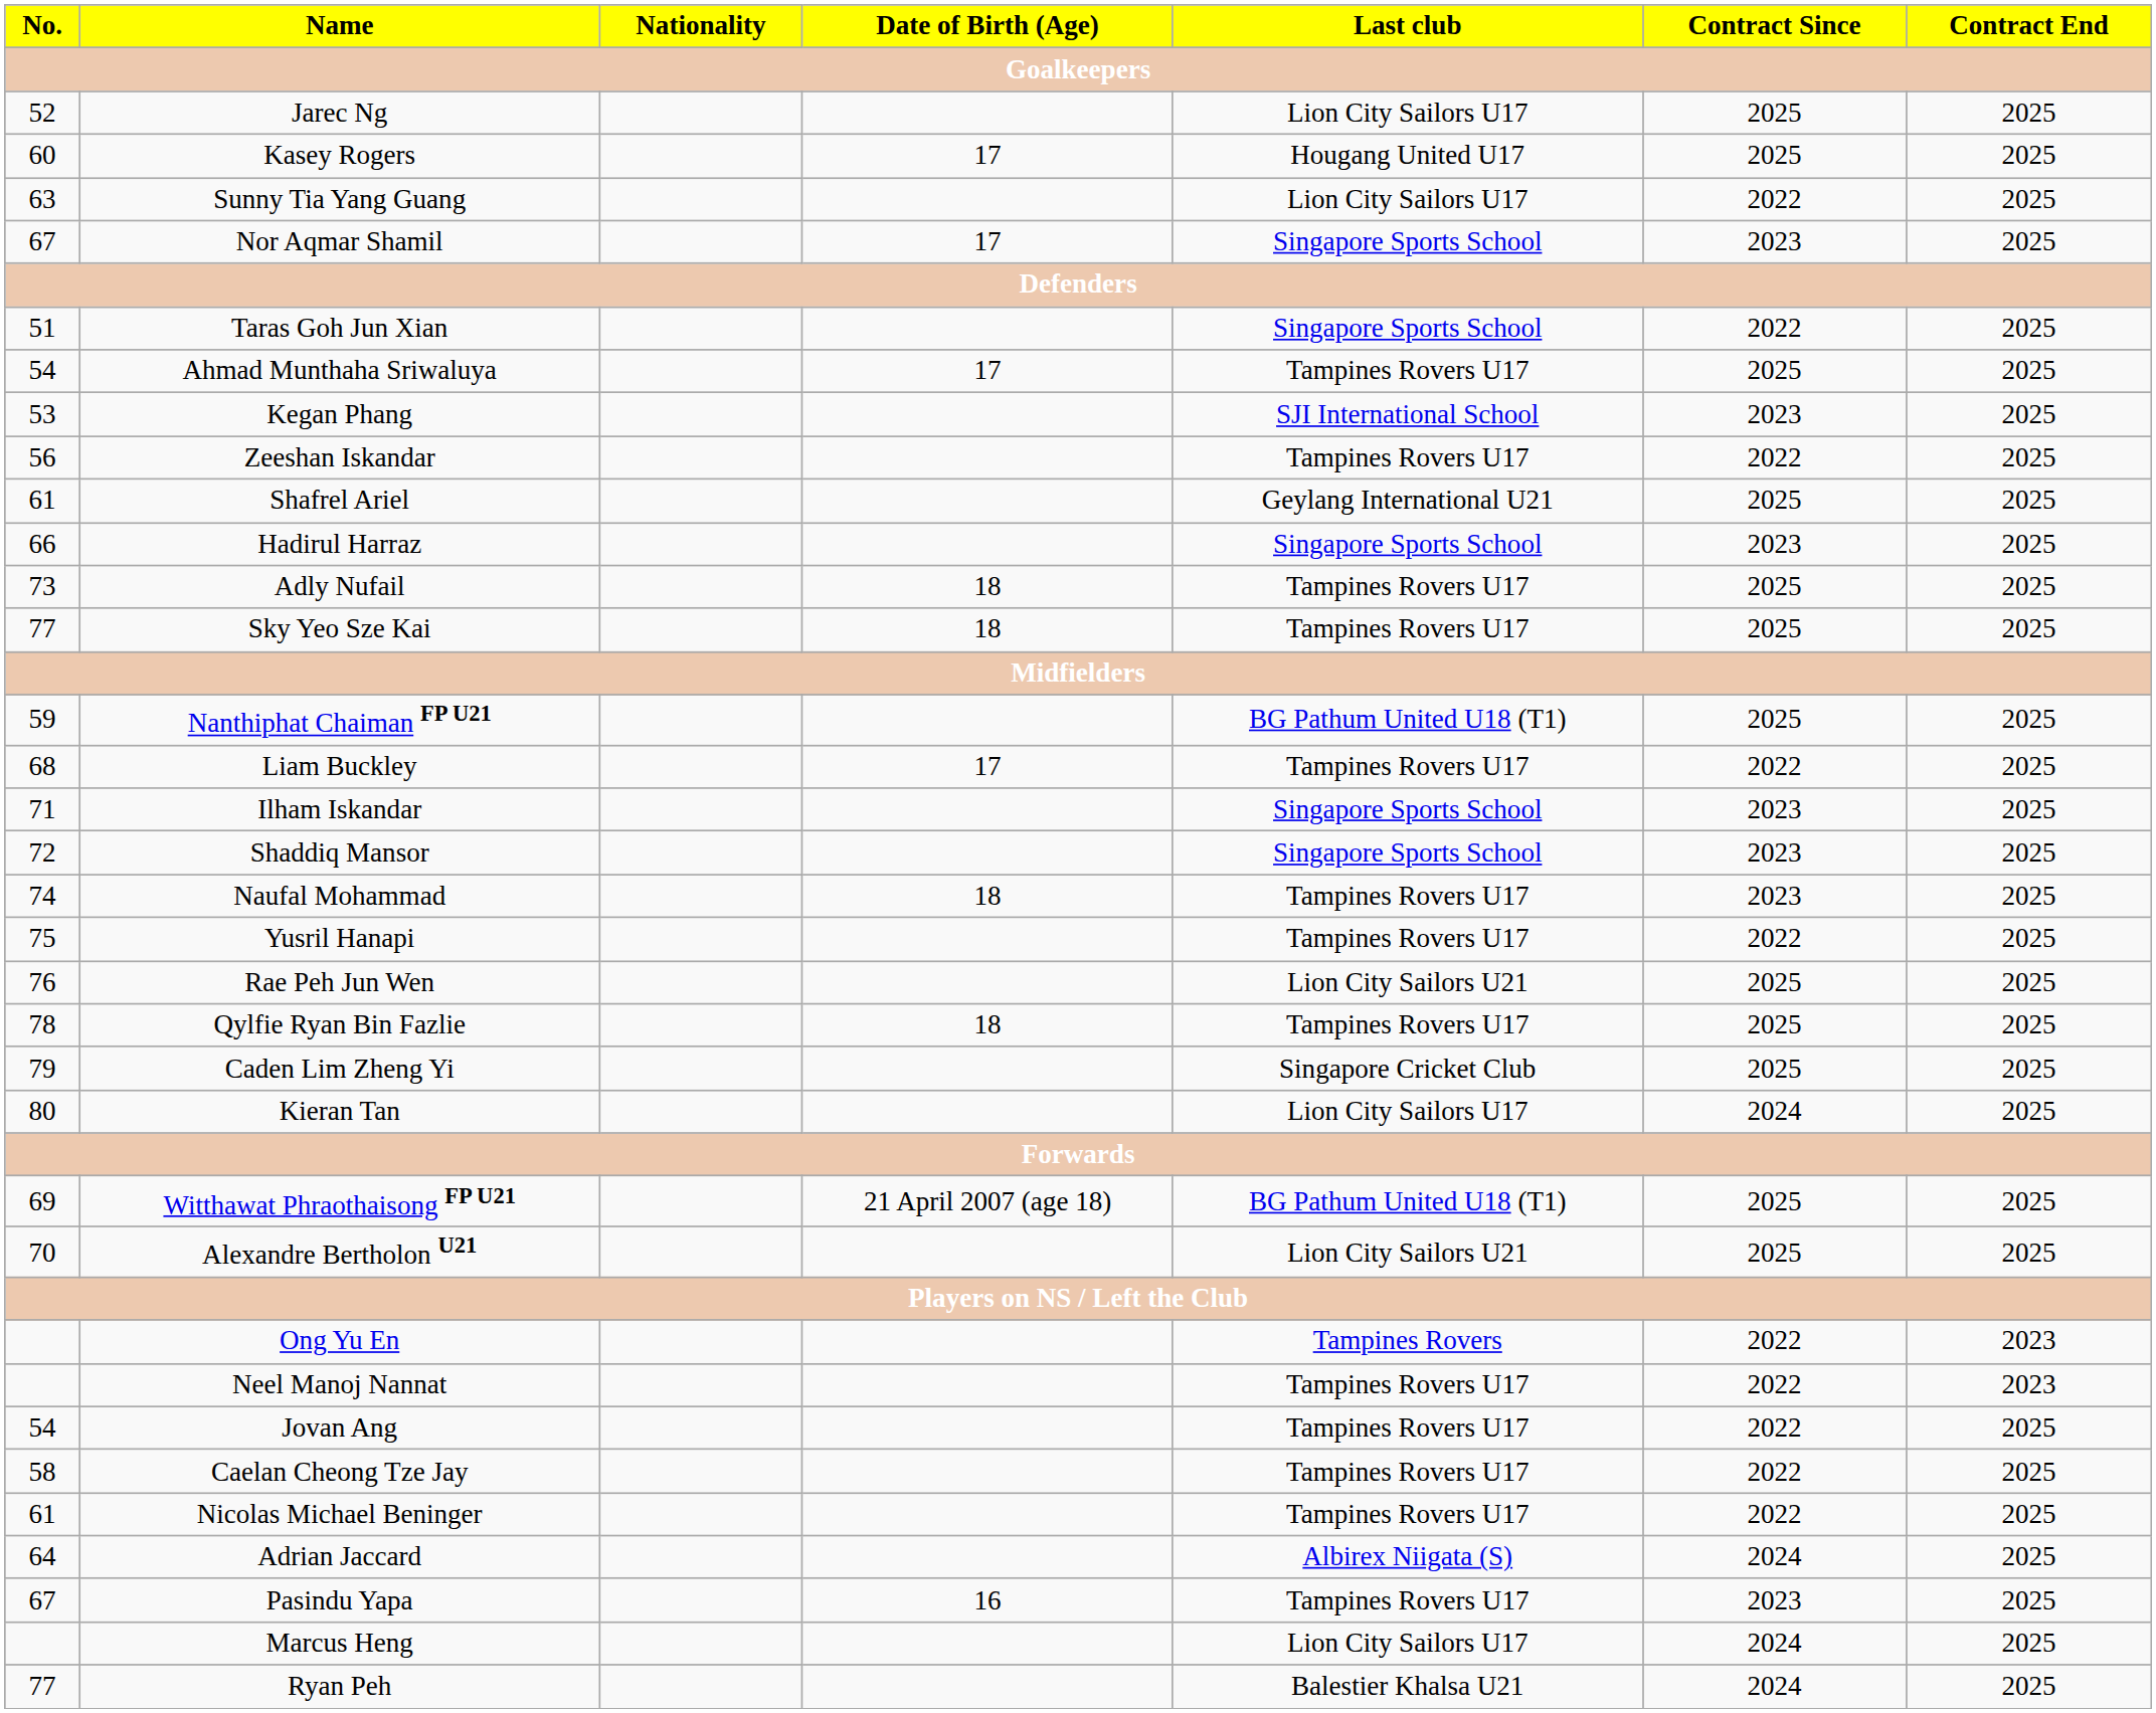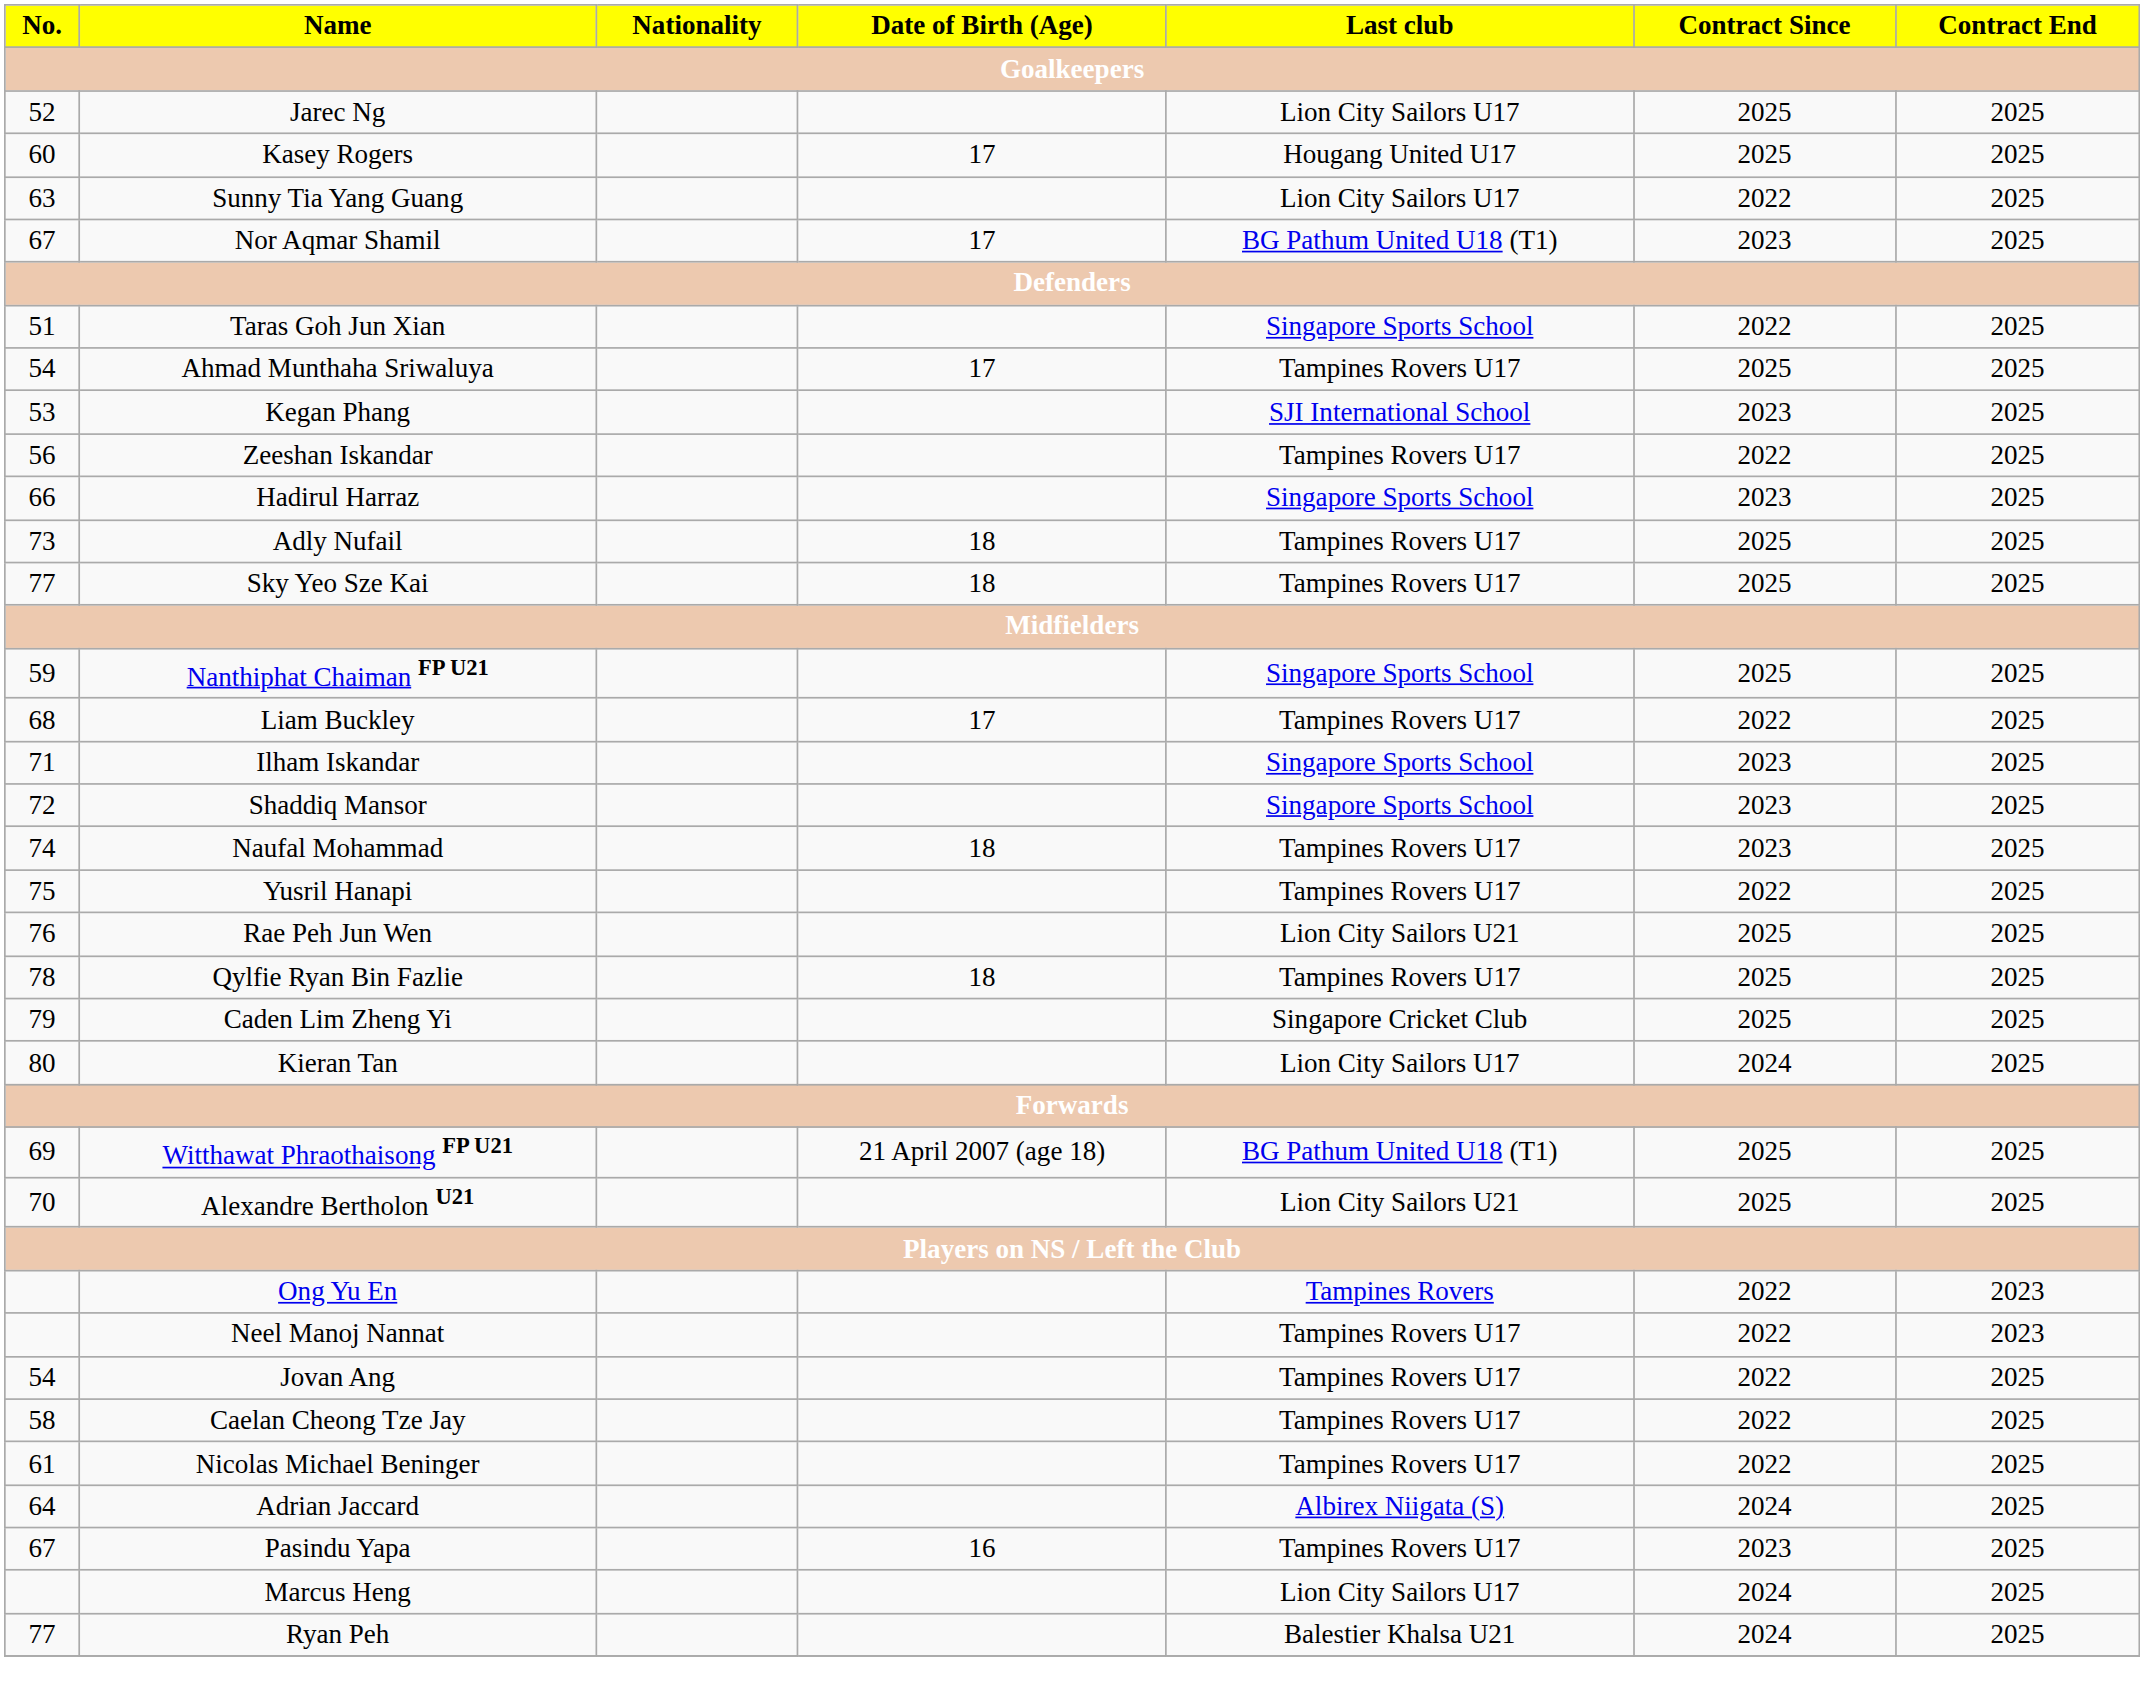Nor Aqmar Shamil | Last club: Singapore Sports School -> BG Pathum United U18 (T1)
- row: 61 | Shafrel Ariel | Geylang International U21 | 2025 | 2025
Nanthiphat Chaiman FP U21 | Last club: BG Pathum United U18 (T1) -> Singapore Sports School
